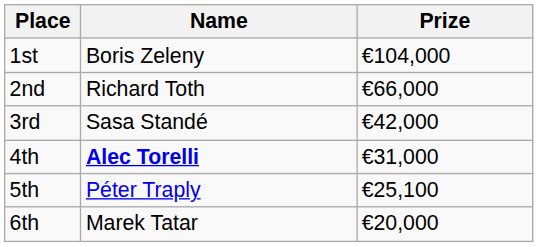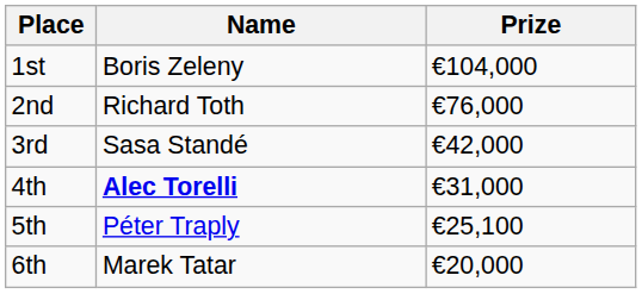2nd | Prize: €66,000 -> €76,000
